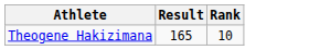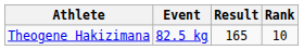+ column: Event | 82.5 kg
